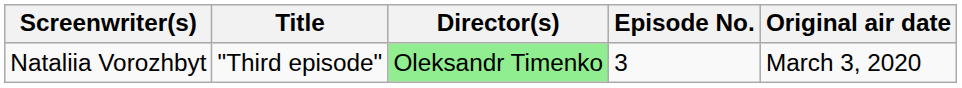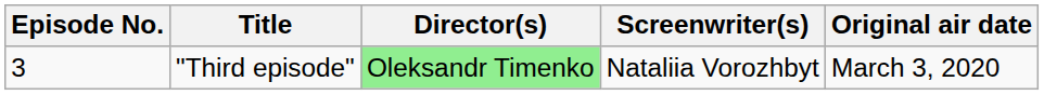columns swapped: Episode No. <-> Screenwriter(s)
